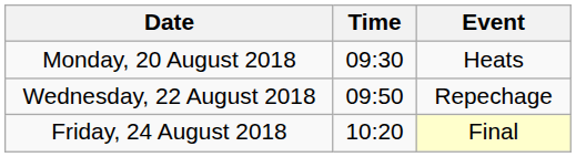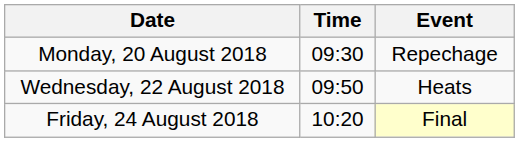Monday, 20 August 2018 | Event: Heats -> Repechage
Wednesday, 22 August 2018 | Event: Repechage -> Heats
